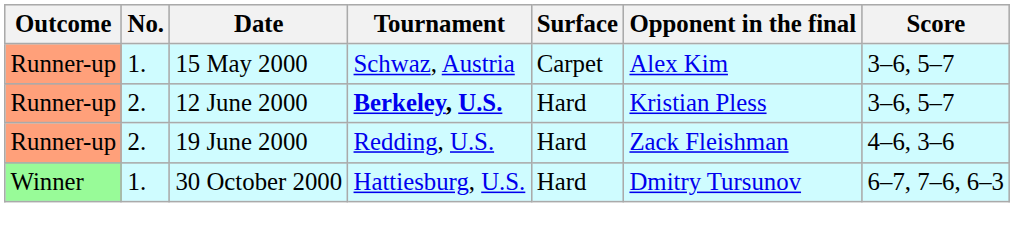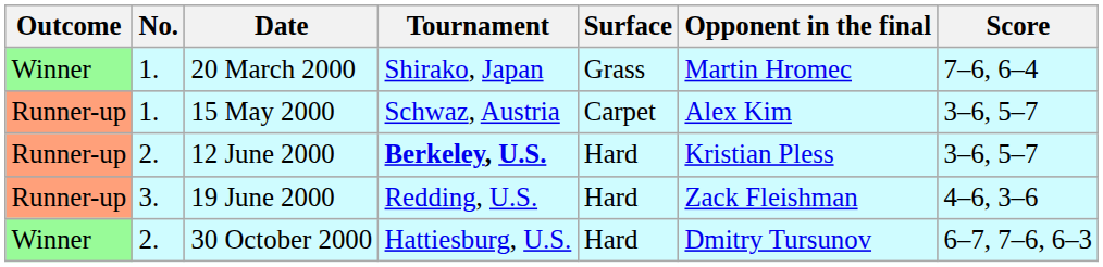+ row: Winner | 1. | 20 March 2000 | Shirako, Japan | Grass | Martin Hromec | 7–6, 6–4
19 June 2000 | No.: 2. -> 3.
30 October 2000 | No.: 1. -> 2.
